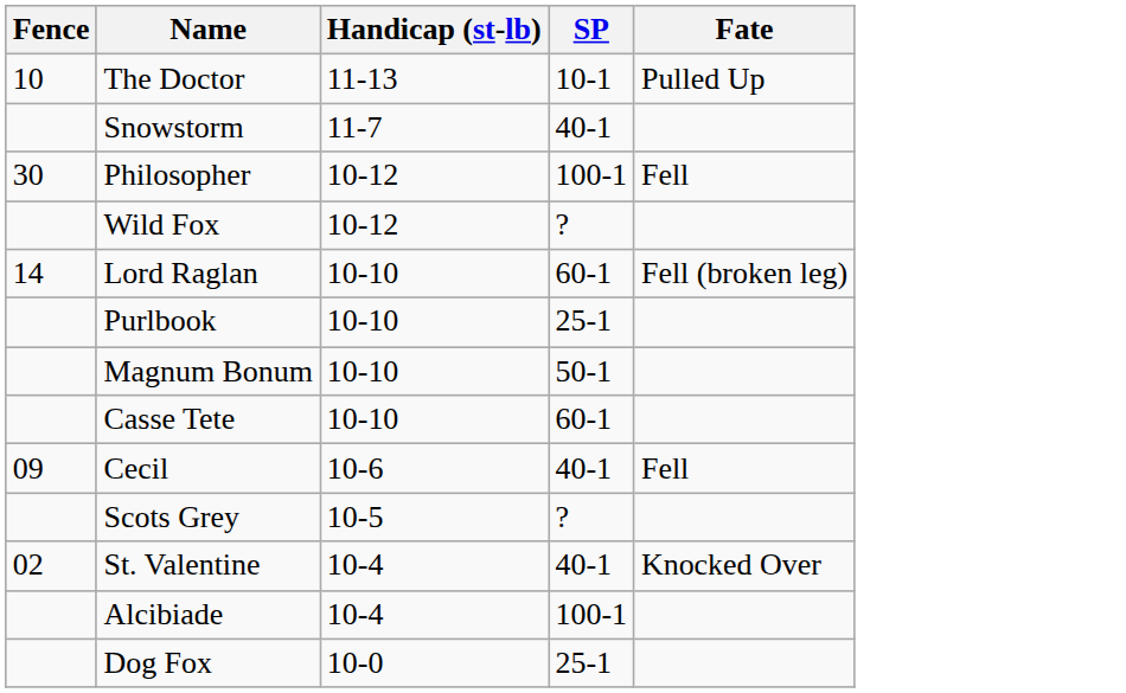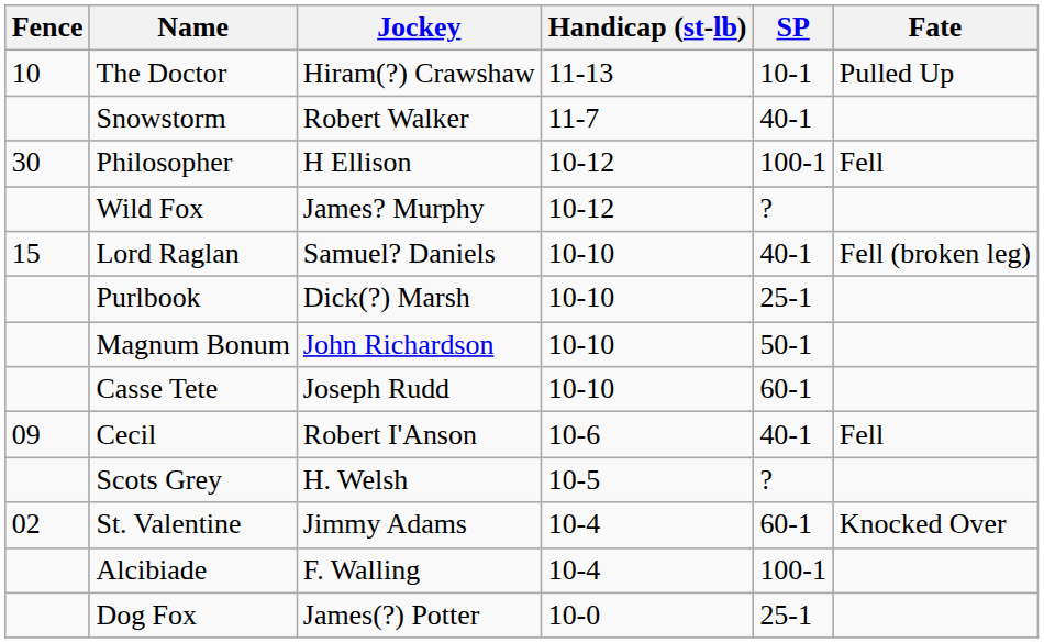+ column: Jockey | Hiram(?) Crawshaw | Robert Walker | H Ellison | James? Murphy | Samuel? Daniels | Dick(?) Marsh | John Richardson | Joseph Rudd | Robert I'Anson | H. Welsh | Jimmy Adams | F. Walling | James(?) Potter
Lord Raglan | Fence: 14 -> 15
Lord Raglan | SP: 60-1 -> 40-1
St. Valentine | SP: 40-1 -> 60-1
